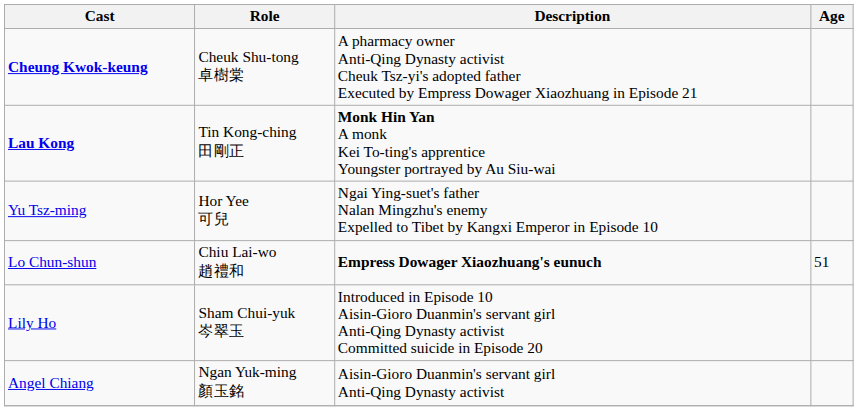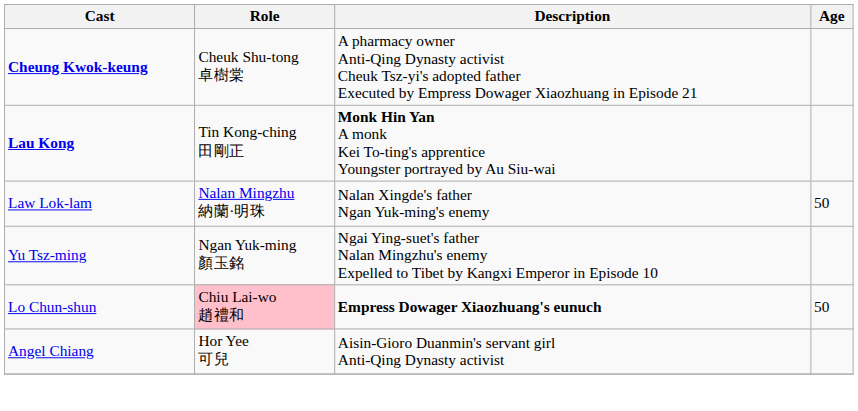+ row: Law Lok-lam | Nalan Mingzhu 納蘭·明珠 | Nalan Xingde's father Ngan Yuk-ming's enemy | 50
Yu Tsz-ming | Role: Hor Yee 可兒 -> Ngan Yuk-ming 顏玉銘
Lo Chun-shun | Role: no background -> pink background
Lo Chun-shun | Age: 51 -> 50
- row: Lily Ho | Sham Chui-yuk 岑翠玉 | Introduced in Episode 10 Aisin-Gioro Duanmin's servant girl Anti-Qing Dynasty activist Committed suicide in Episode 20
Angel Chiang | Role: Ngan Yuk-ming 顏玉銘 -> Hor Yee 可兒
